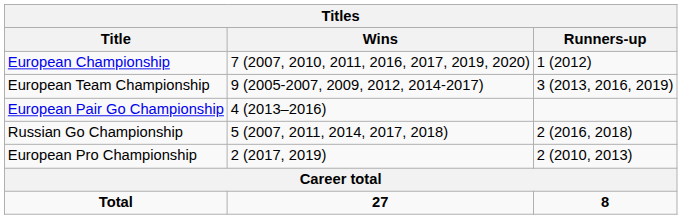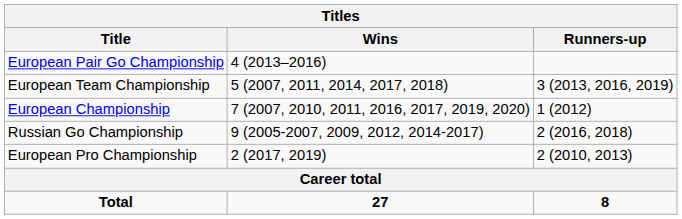rows swapped: European Championship <-> European Pair Go Championship
European Team Championship | Wins: 9 (2005-2007, 2009, 2012, 2014-2017) -> 5 (2007, 2011, 2014, 2017, 2018)
Russian Go Championship | Wins: 5 (2007, 2011, 2014, 2017, 2018) -> 9 (2005-2007, 2009, 2012, 2014-2017)
